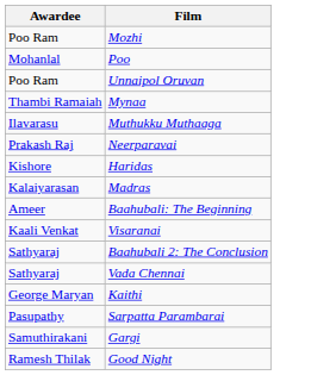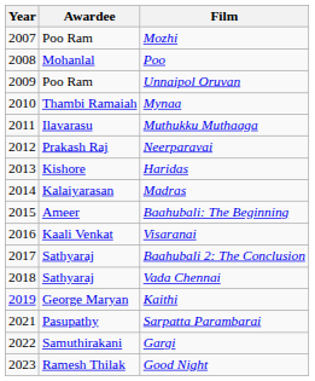+ column: Year | 2007 | 2008 | 2009 | 2010 | 2011 | 2012 | 2013 | 2014 | 2015 | 2016 | 2017 | 2018 | 2019 | 2021 | 2022 | 2023
